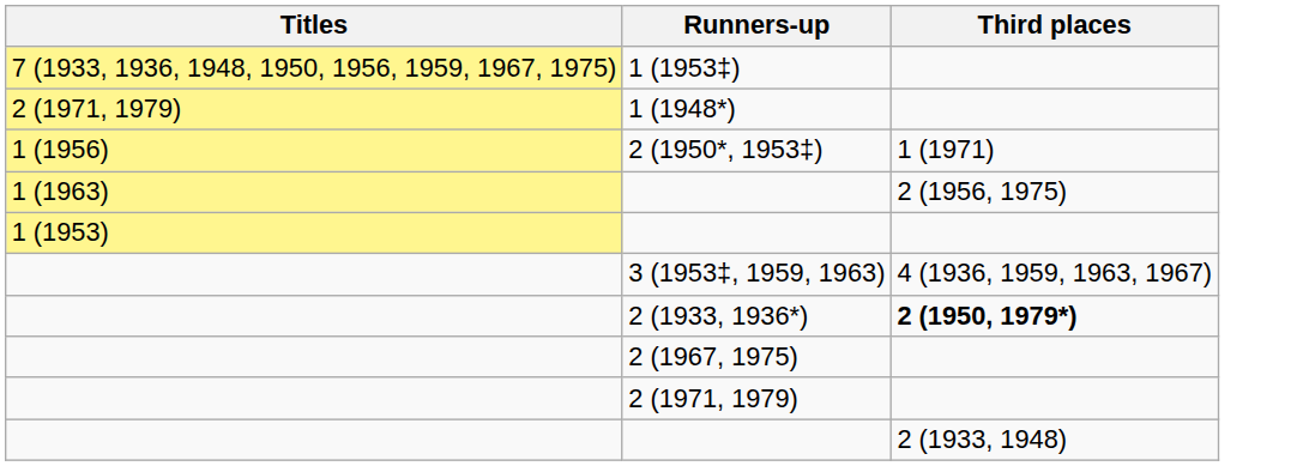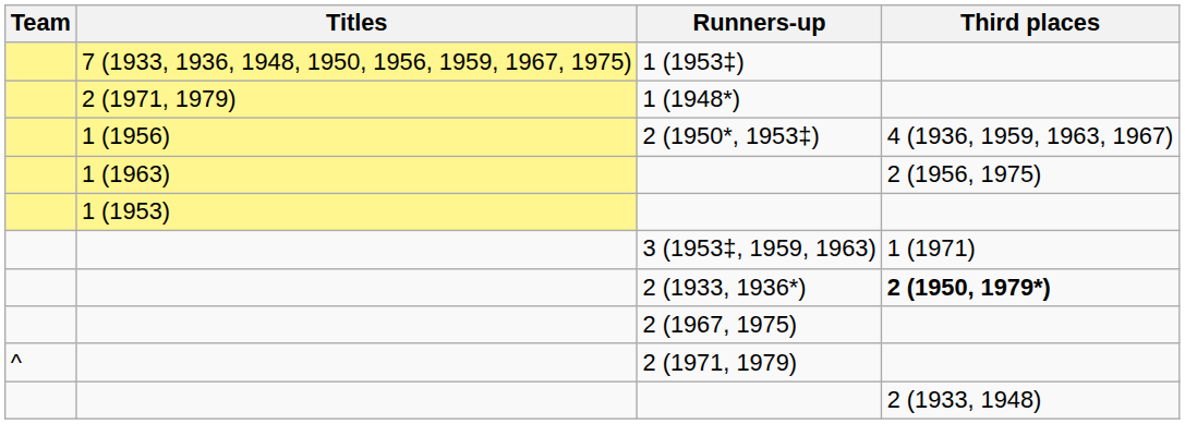+ column: Team | ^
2 (1950*, 1953‡) | Third places: 1 (1971) -> 4 (1936, 1959, 1963, 1967)
3 (1953‡, 1959, 1963) | Third places: 4 (1936, 1959, 1963, 1967) -> 1 (1971)
